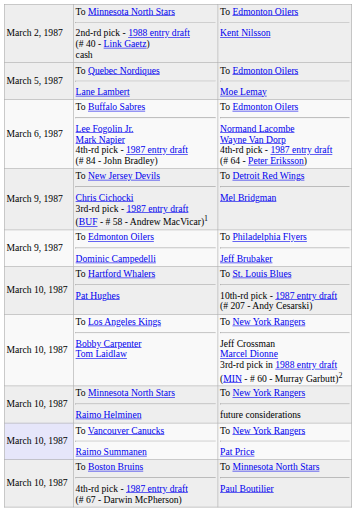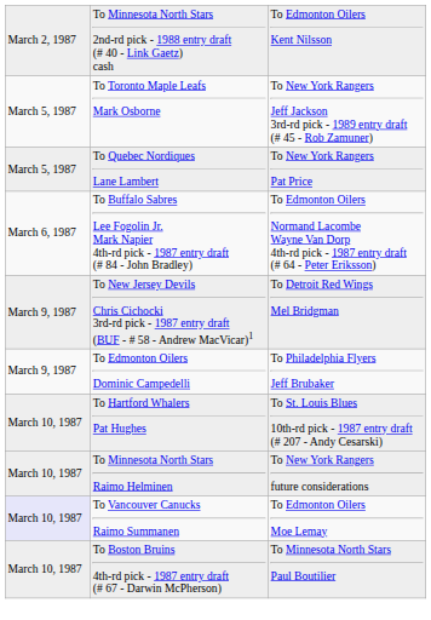+ row: March 5, 1987 | To Toronto Maple Leafs Mark Osborne | To New York Rangers Jeff Jackson 3rd-rd pick - 1989 entry draft (# 45 - Rob Zamuner)
To Quebec Nordiques Lane Lambert | column 3: To Edmonton Oilers Moe Lemay -> To New York Rangers Pat Price
- row: March 10, 1987 | To Los Angeles Kings Bobby Carpenter Tom Laidlaw | To New York Rangers Jeff Crossman Marcel Dionne 3rd-rd pick in 1988 entry draft (MIN - # 60 - Murray Garbutt)2
To Vancouver Canucks Raimo Summanen | column 3: To New York Rangers Pat Price -> To Edmonton Oilers Moe Lemay
